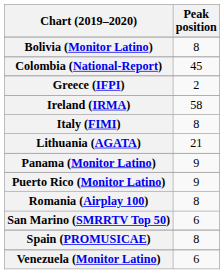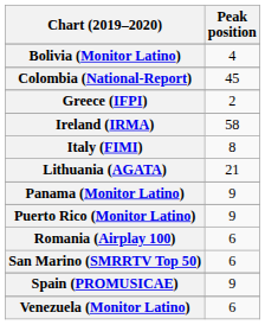Bolivia (Monitor Latino) | Peak position: 8 -> 4
Romania (Airplay 100) | Peak position: 8 -> 6
Spain (PROMUSICAE) | Peak position: 8 -> 9
